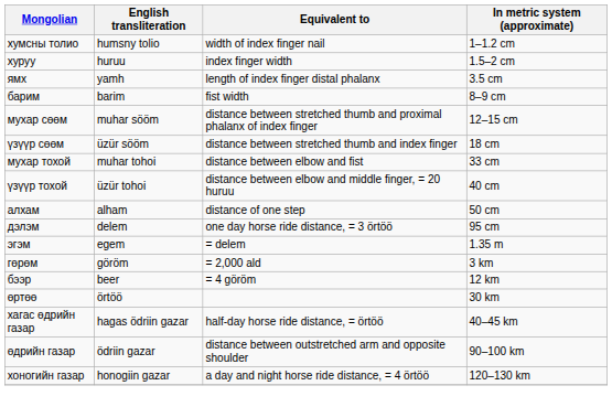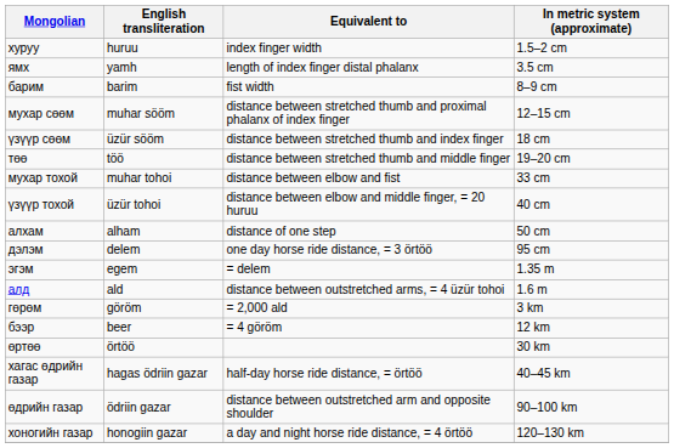- row: хумсны толио | humsny tolio | width of index finger nail | 1–1.2 cm
+ row: төө | töö | distance between stretched thumb and middle finger | 19–20 cm
+ row: алд | ald | distance between outstretched arms, = 4 üzür tohoi | 1.6 m
